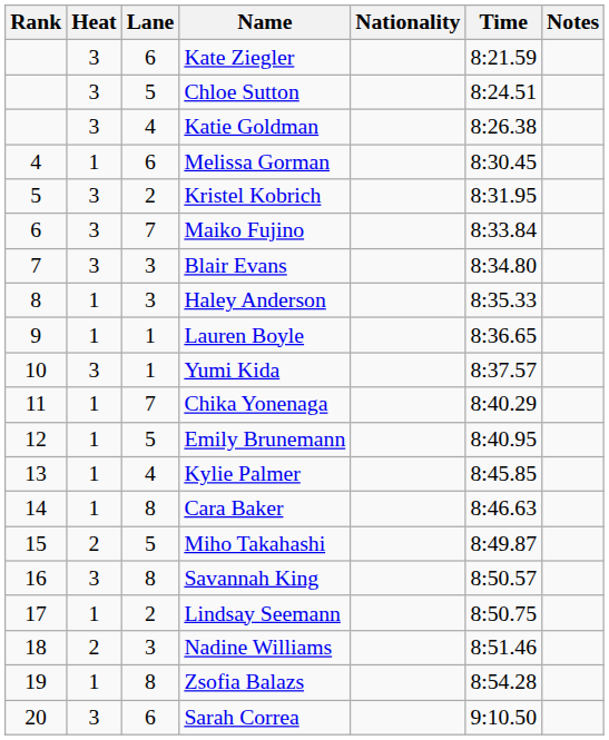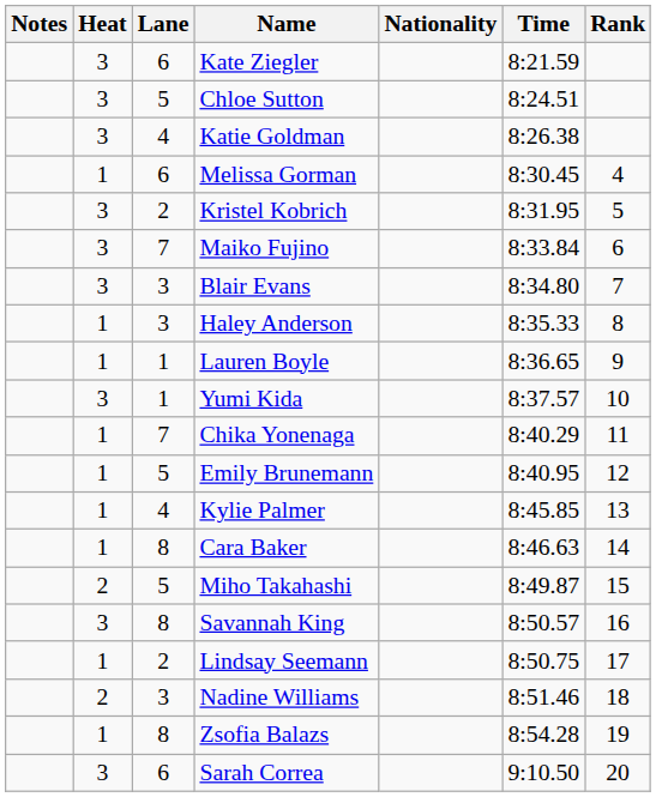columns swapped: Rank <-> Notes
